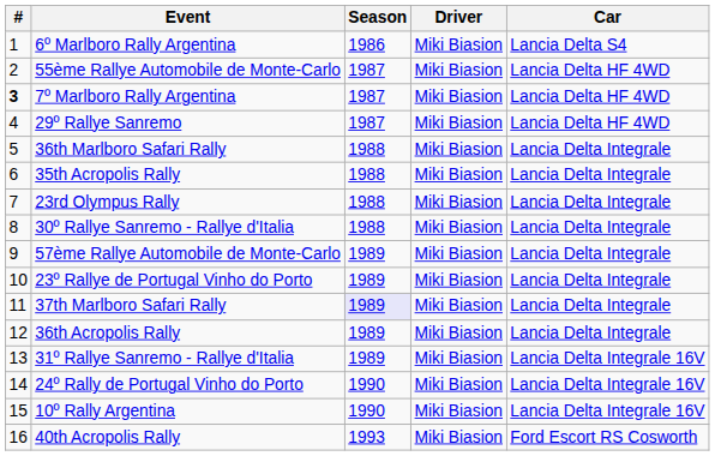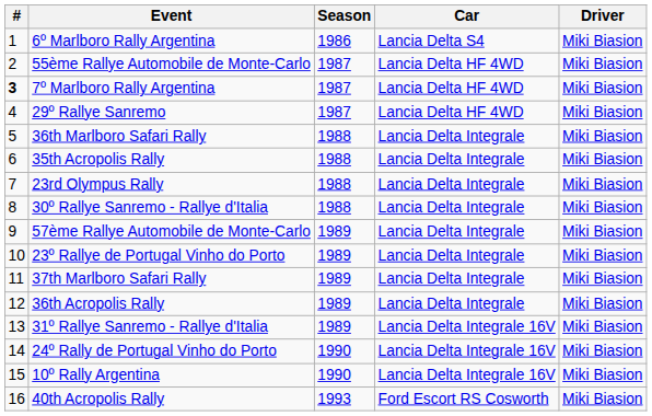columns swapped: Driver <-> Car
37th Marlboro Safari Rally | Season: lavender background -> no background
